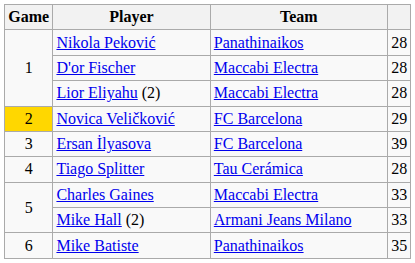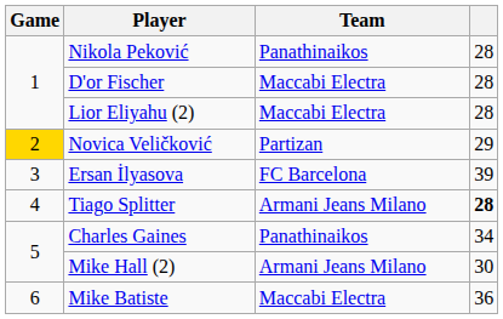Novica Veličković | Team: FC Barcelona -> Partizan
Tiago Splitter | Team: Tau Cerámica -> Armani Jeans Milano
Tiago Splitter | column 4: normal -> bold
Charles Gaines | Team: Maccabi Electra -> Panathinaikos
Charles Gaines | column 4: 33 -> 34
Mike Hall (2) | column 4: 33 -> 30
Mike Batiste | Team: Panathinaikos -> Maccabi Electra
Mike Batiste | column 4: 35 -> 36
